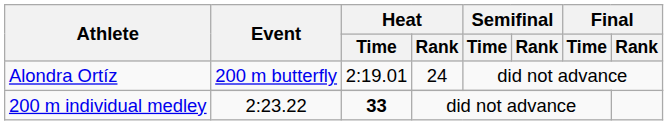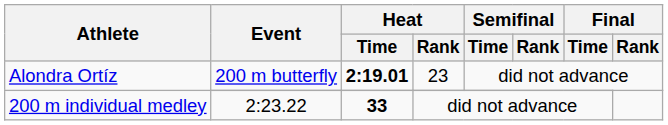Alondra Ortíz / 200 m butterfly | Heat / Time: normal -> bold
Alondra Ortíz / 200 m butterfly | Heat / Rank: 24 -> 23
